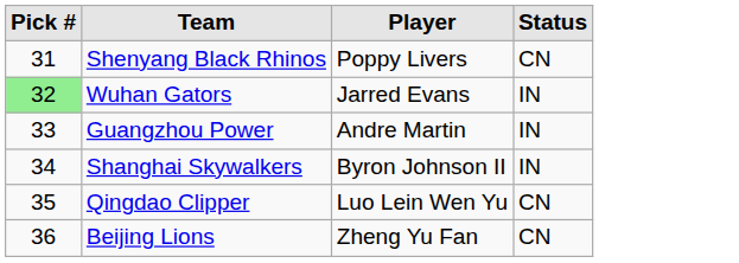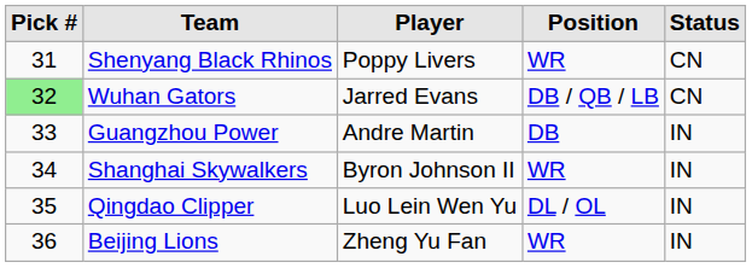+ column: Position | WR | DB / QB / LB | DB | WR | DL / OL | WR
Wuhan Gators | Status: IN -> CN
Qingdao Clipper | Status: CN -> IN
Beijing Lions | Status: CN -> IN
